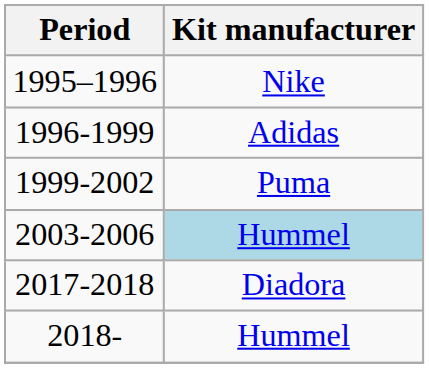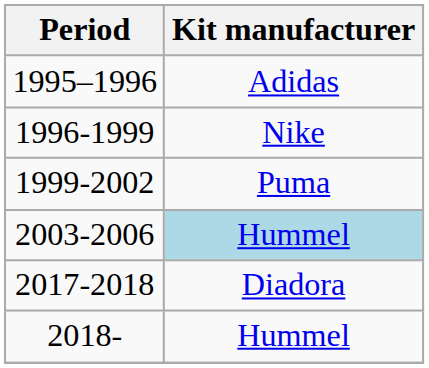1995–1996 | Kit manufacturer: Nike -> Adidas
1996-1999 | Kit manufacturer: Adidas -> Nike
